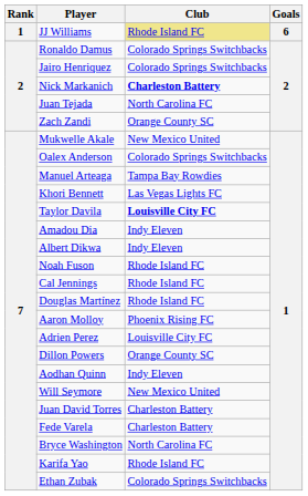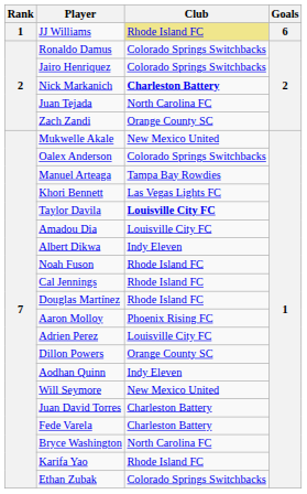Amadou Dia | Club: Indy Eleven -> Louisville City FC
